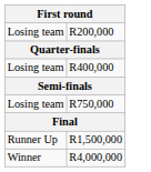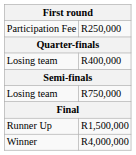+ row: Participation Fee | R250,000
- row: Losing team | R200,000
